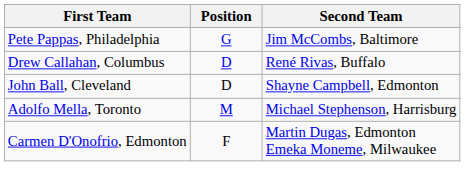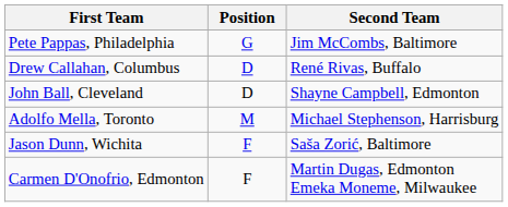+ row: Jason Dunn, Wichita | F | Saša Zorić, Baltimore
